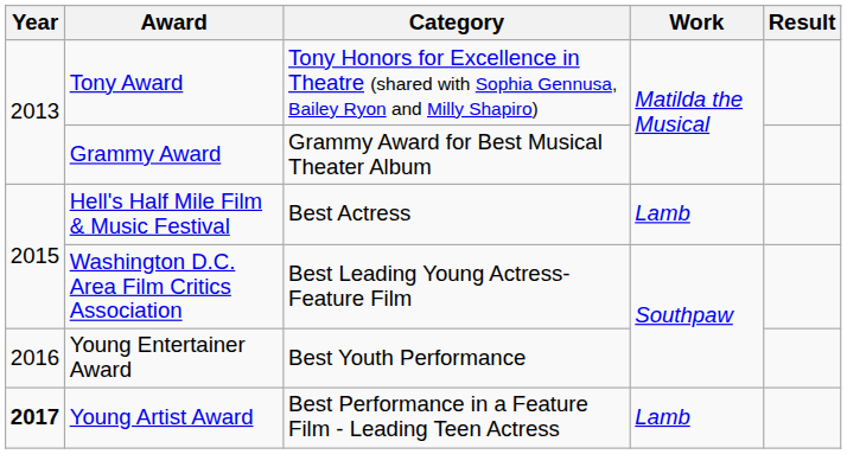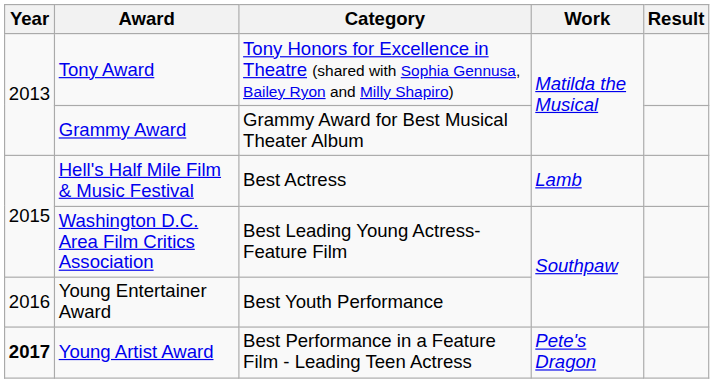Young Artist Award | Work: Lamb -> Pete's Dragon
